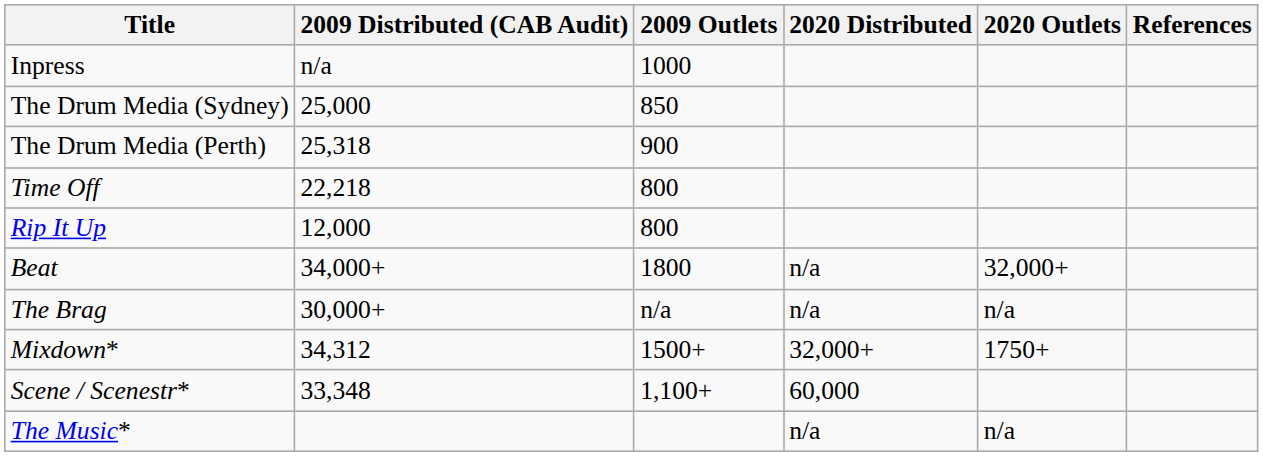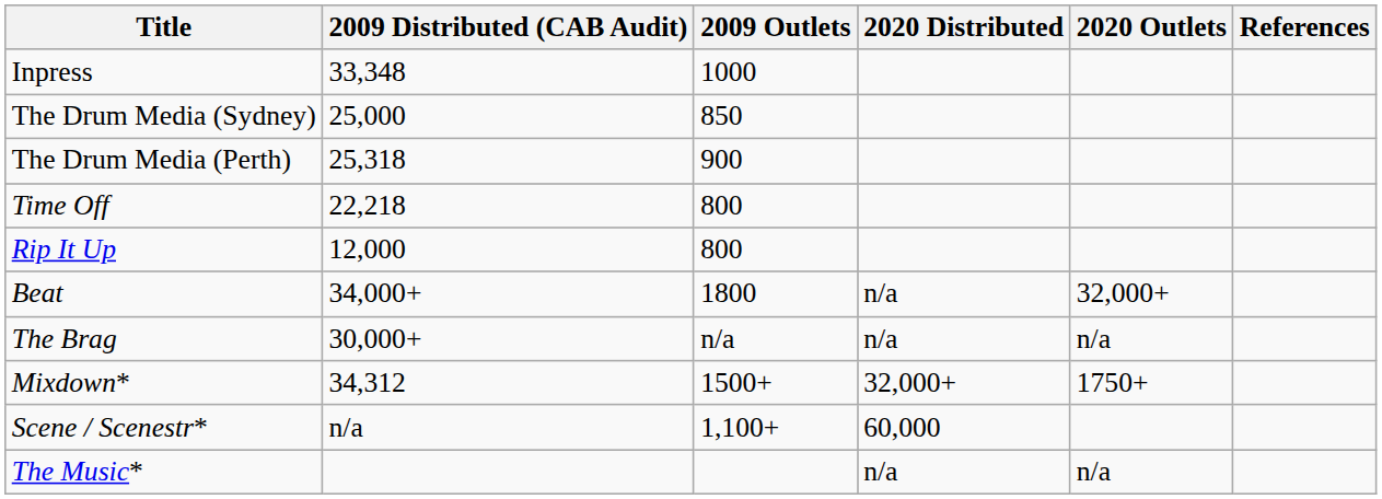Inpress | 2009 Distributed (CAB Audit): n/a -> 33,348
Scene / Scenestr* | 2009 Distributed (CAB Audit): 33,348 -> n/a
